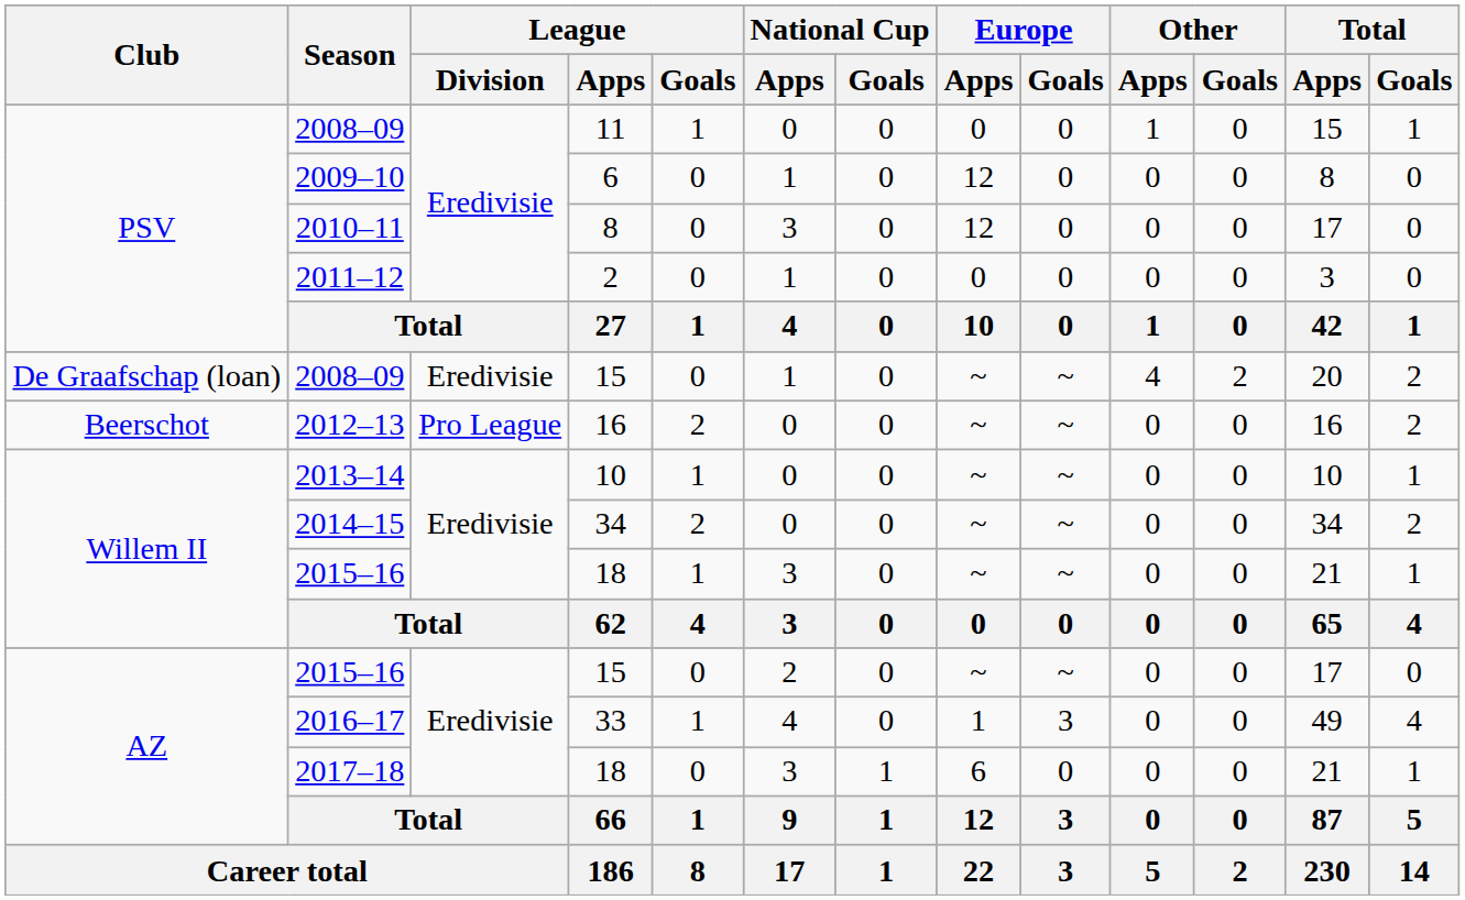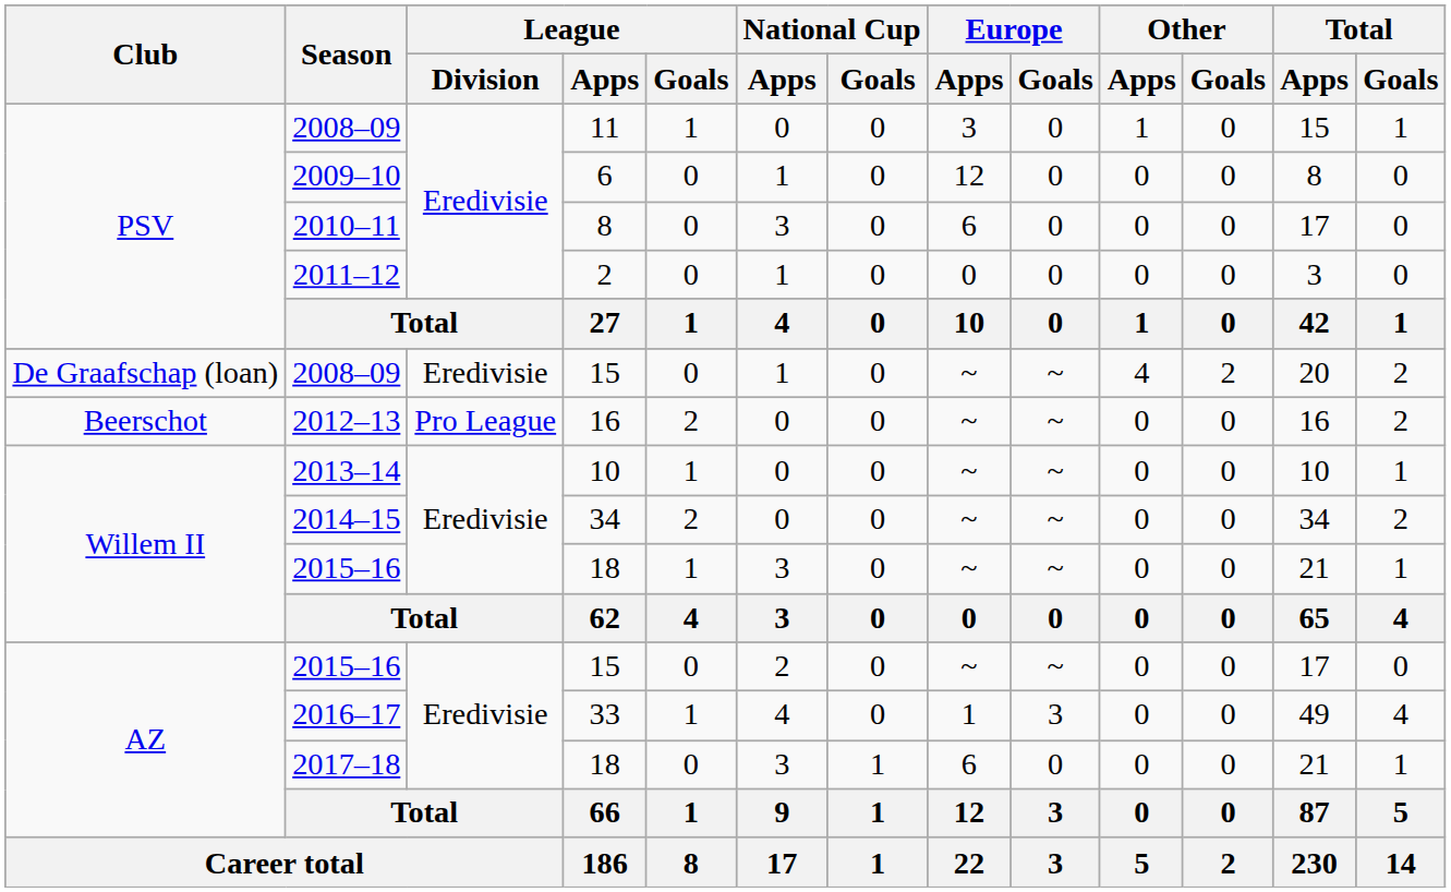2008–09 / 11 | Europe / Apps: 0 -> 3
2010–11 | Europe / Apps: 12 -> 6
